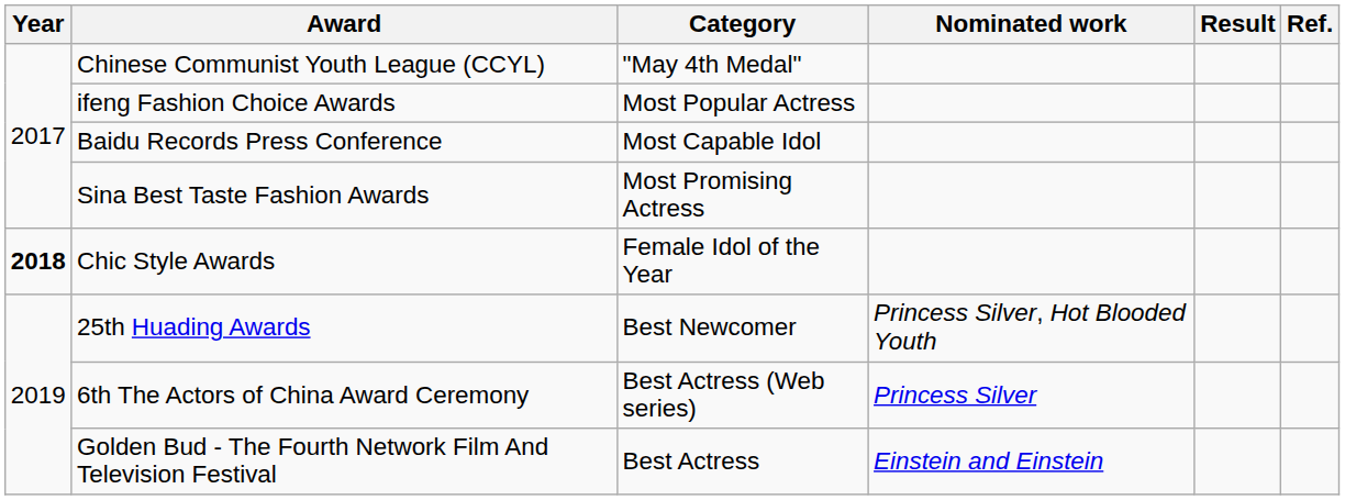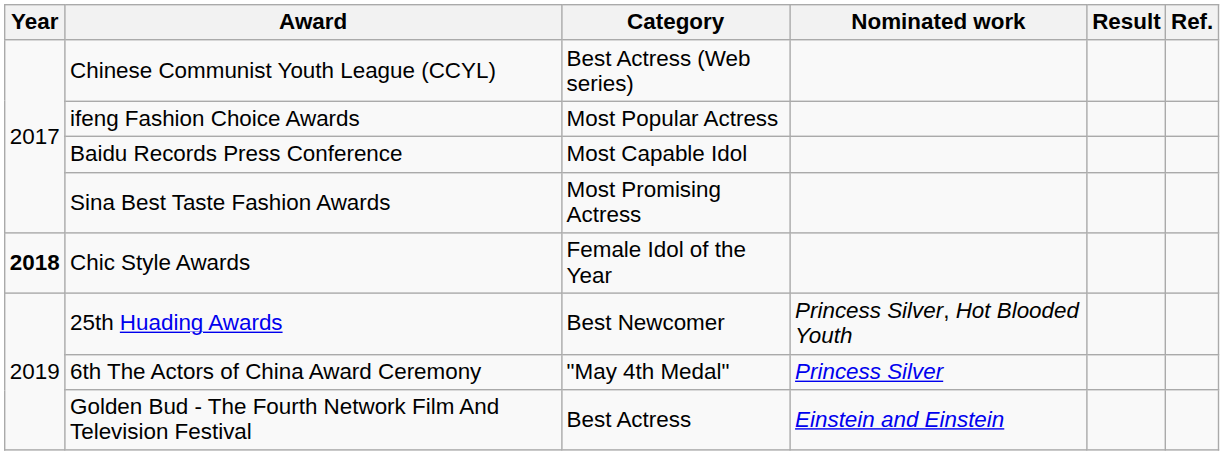Chinese Communist Youth League (CCYL) | Category: "May 4th Medal" -> Best Actress (Web series)
6th The Actors of China Award Ceremony | Category: Best Actress (Web series) -> "May 4th Medal"
